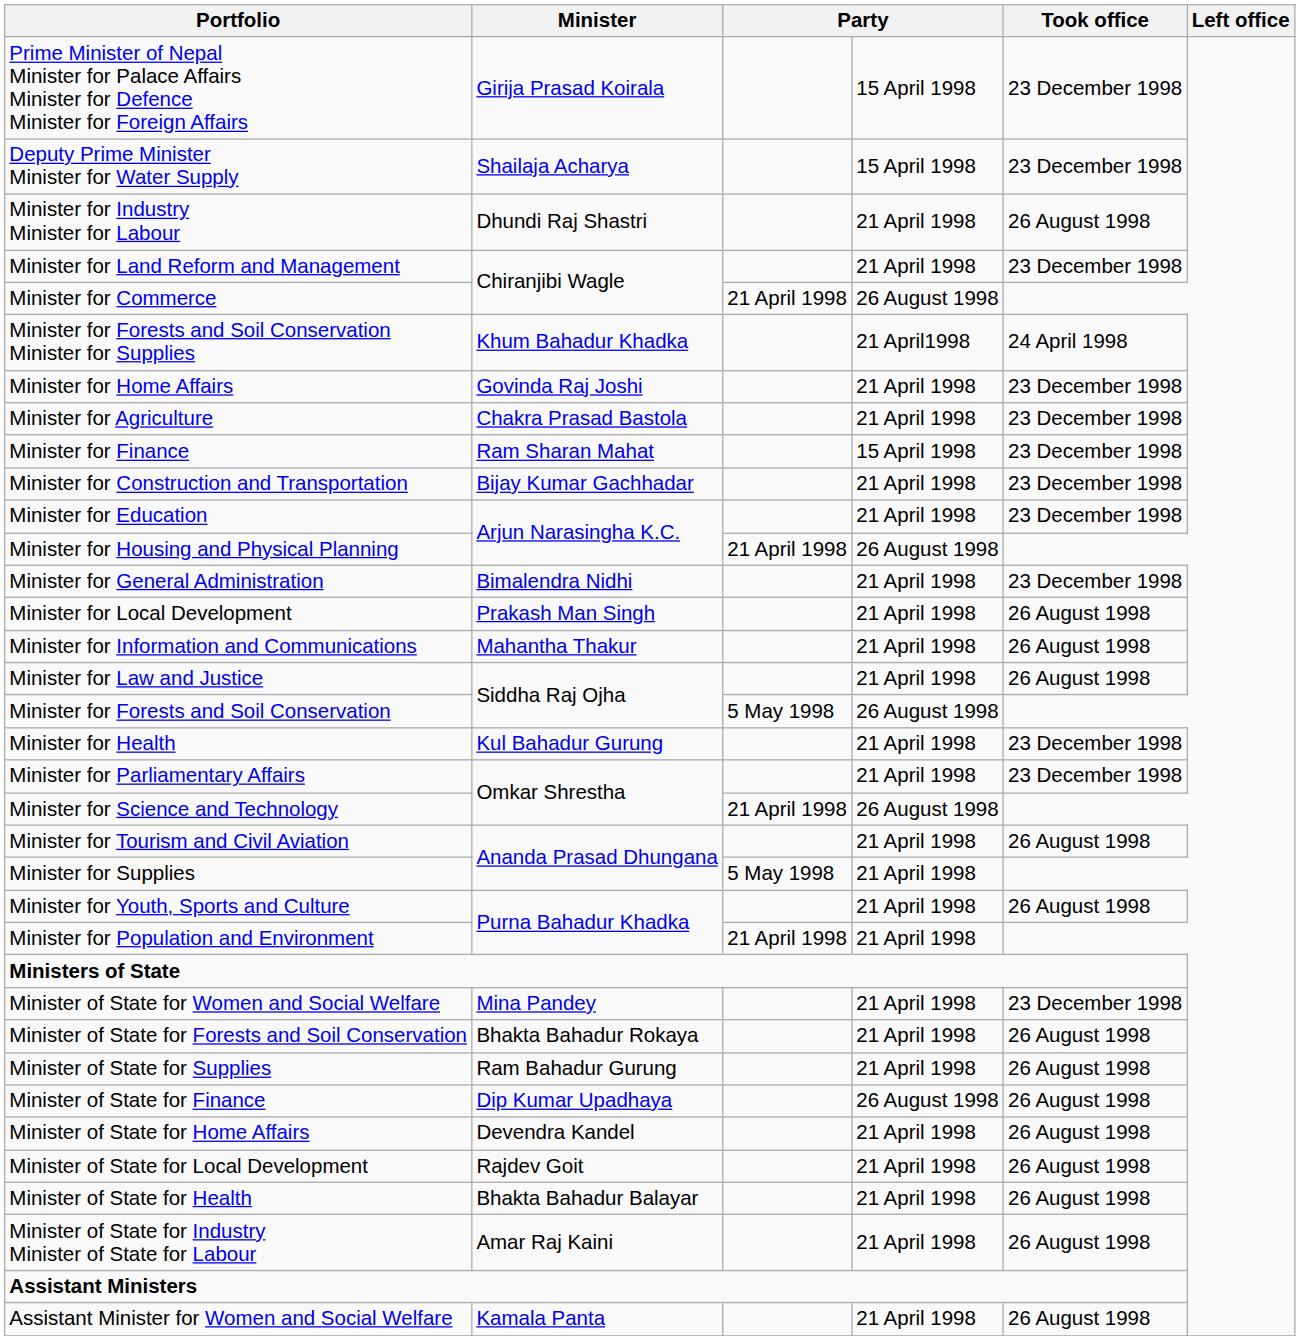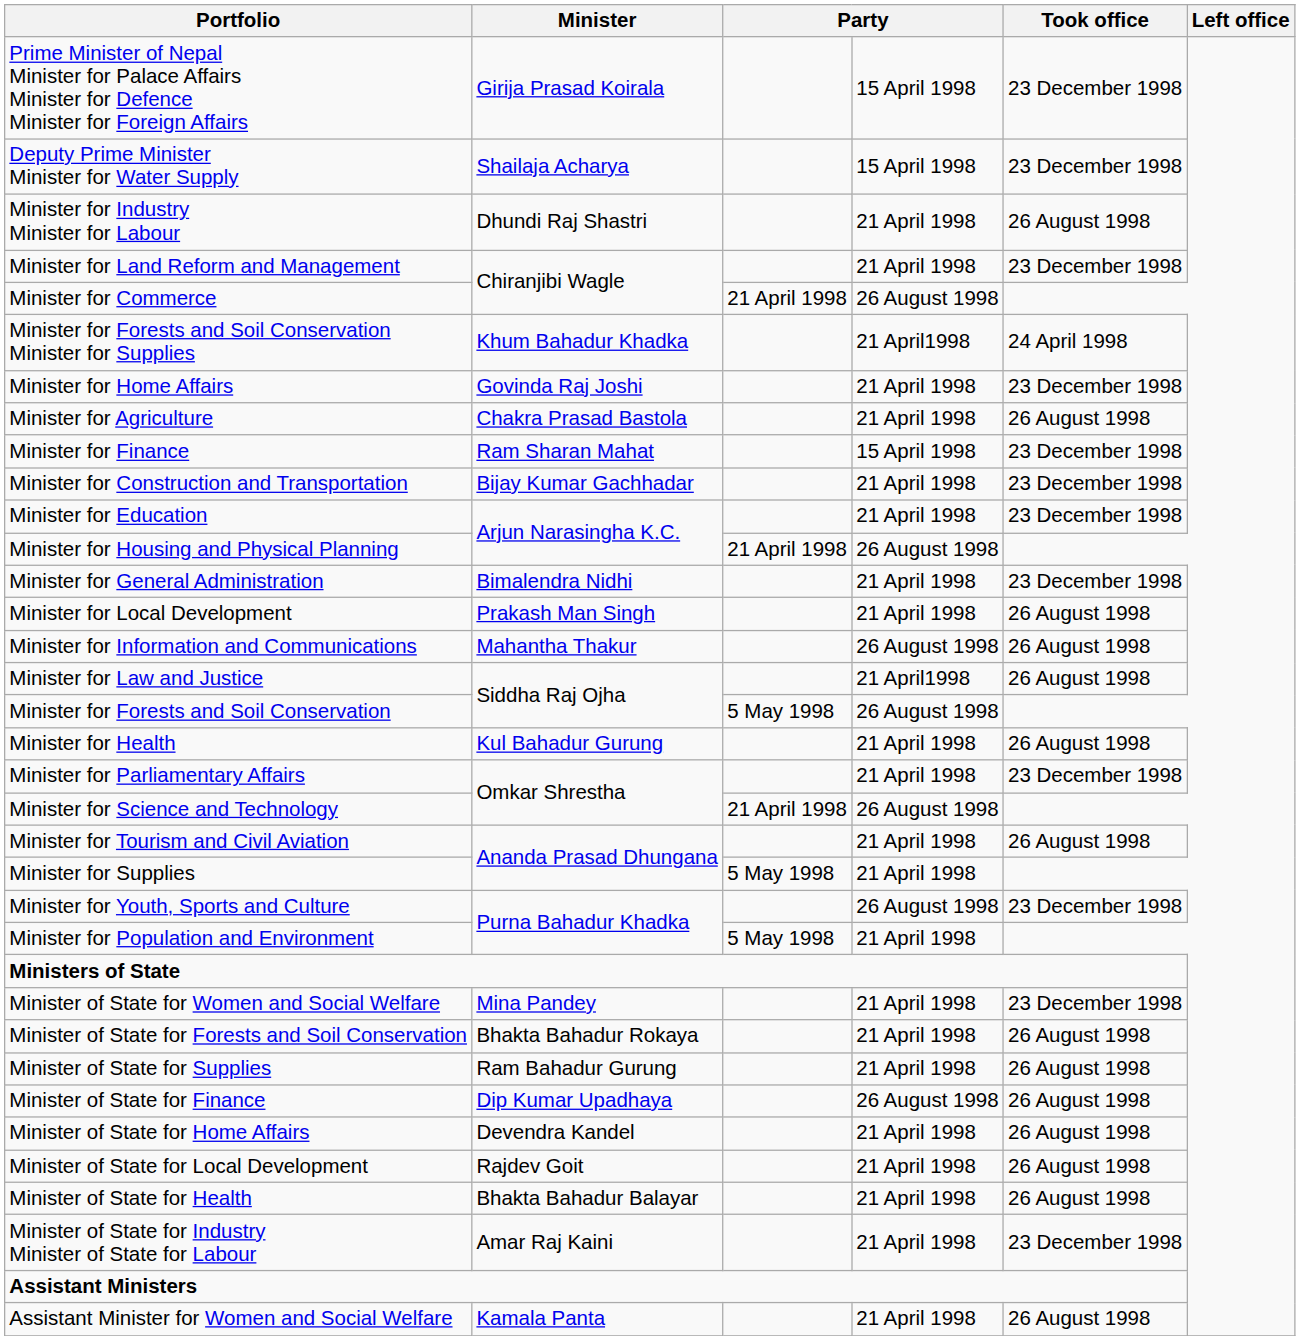Minister for Agriculture | Took office: 23 December 1998 -> 26 August 1998
Minister for Information and Communications | column 4: 21 April 1998 -> 26 August 1998
Minister for Law and Justice | column 4: 21 April 1998 -> 21 April1998
Minister for Health | Took office: 23 December 1998 -> 26 August 1998
Minister for Youth, Sports and Culture | column 4: 21 April 1998 -> 26 August 1998
Minister for Youth, Sports and Culture | Took office: 26 August 1998 -> 23 December 1998
Minister for Population and Environment | column 3: 21 April 1998 -> 5 May 1998
Minister of State for Industry Minister of State for Labour | Took office: 26 August 1998 -> 23 December 1998
